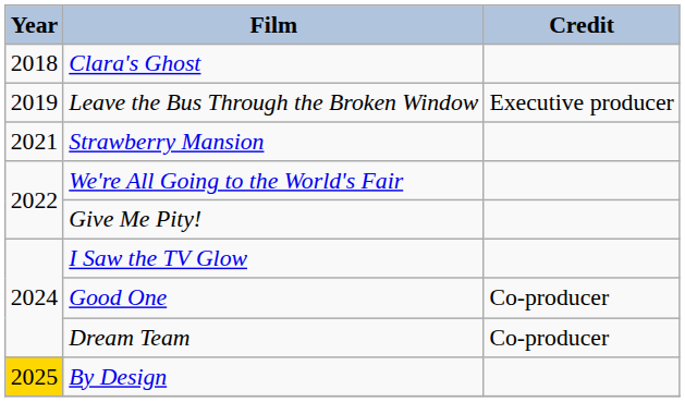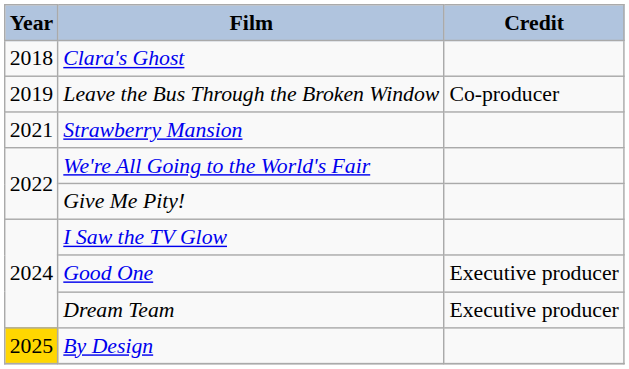Leave the Bus Through the Broken Window | Credit: Executive producer -> Co-producer
Good One | Credit: Co-producer -> Executive producer
Dream Team | Credit: Co-producer -> Executive producer
